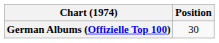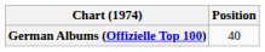German Albums (Offizielle Top 100) | Position: 30 -> 40
